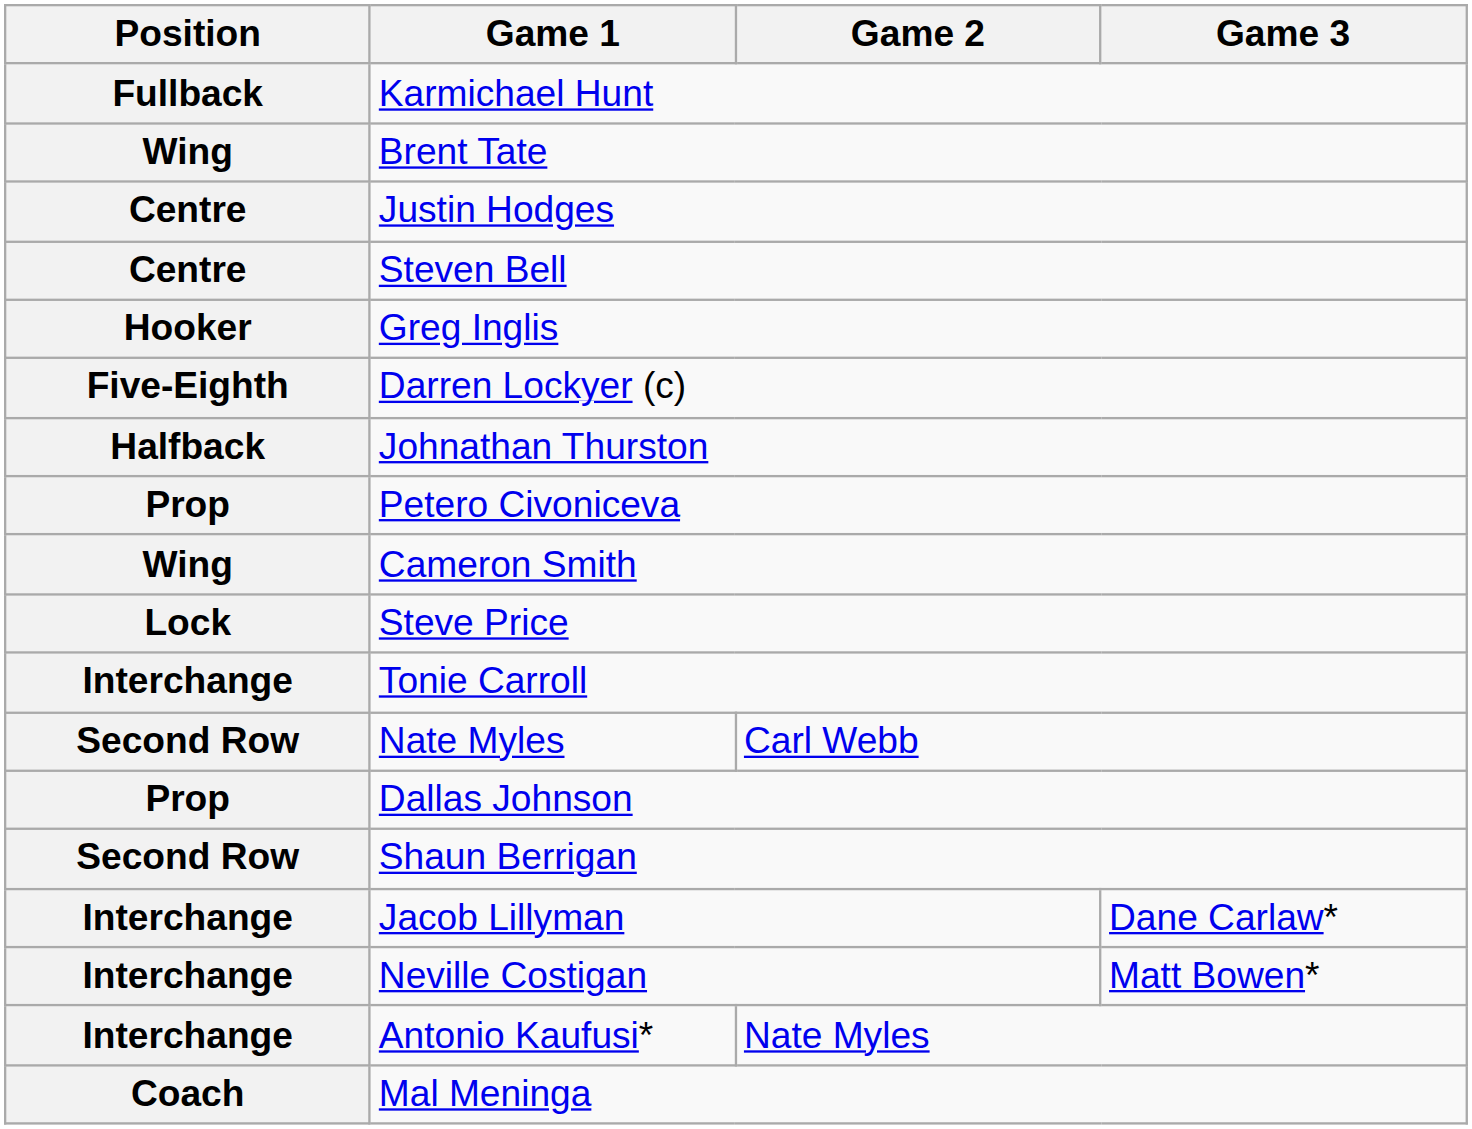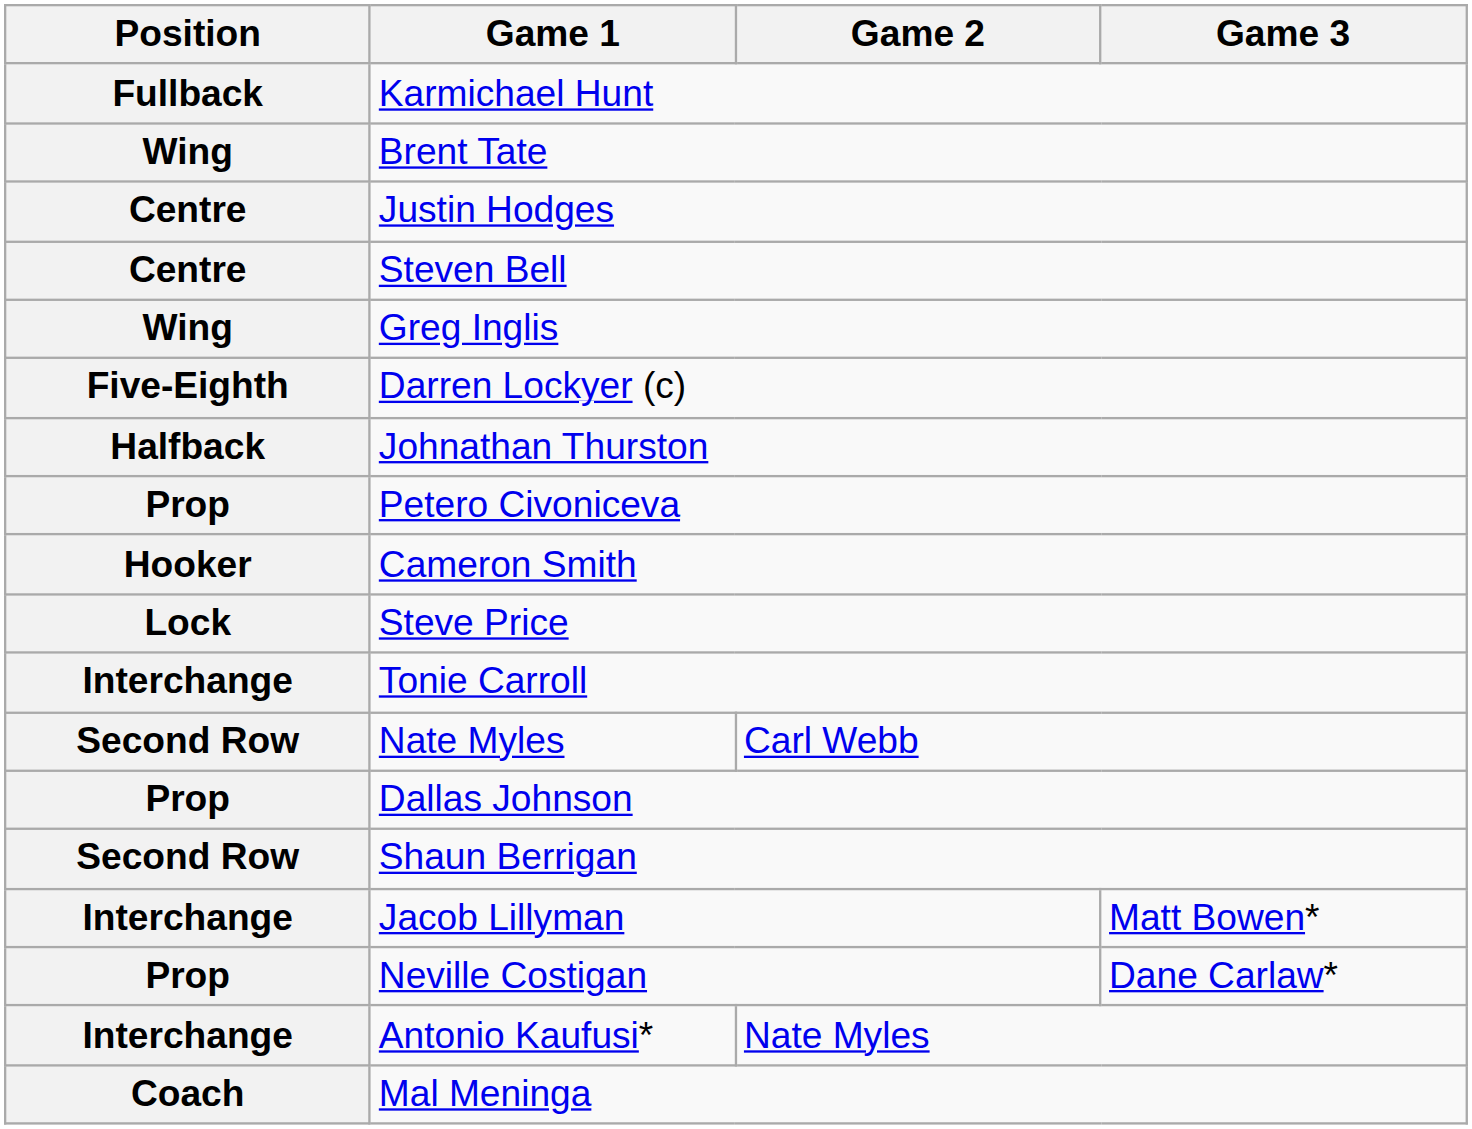Greg Inglis | Position: Hooker -> Wing
Cameron Smith | Position: Wing -> Hooker
Jacob Lillyman | Game 3: Dane Carlaw* -> Matt Bowen*
Neville Costigan | Position: Interchange -> Prop
Neville Costigan | Game 3: Matt Bowen* -> Dane Carlaw*
